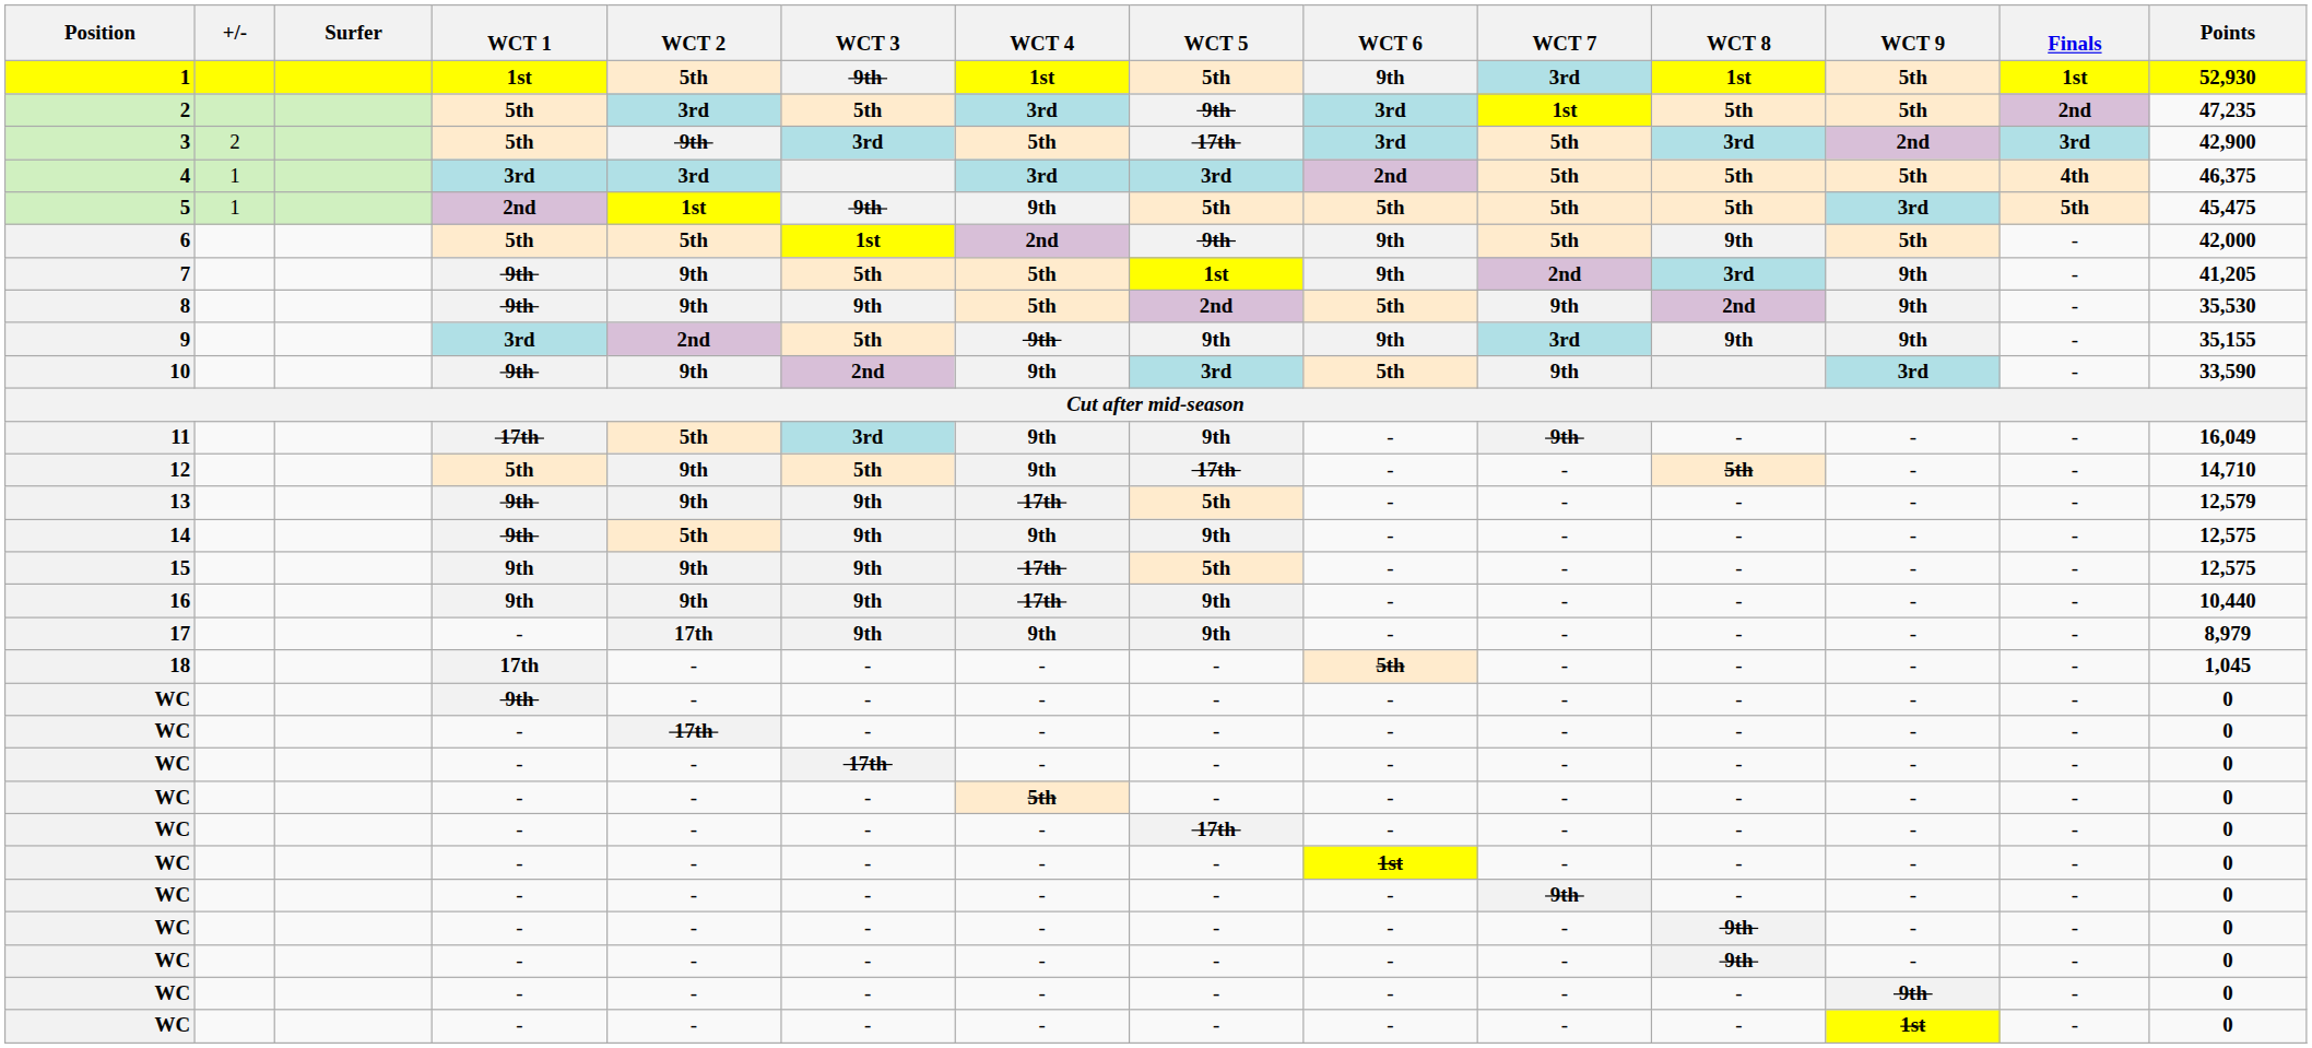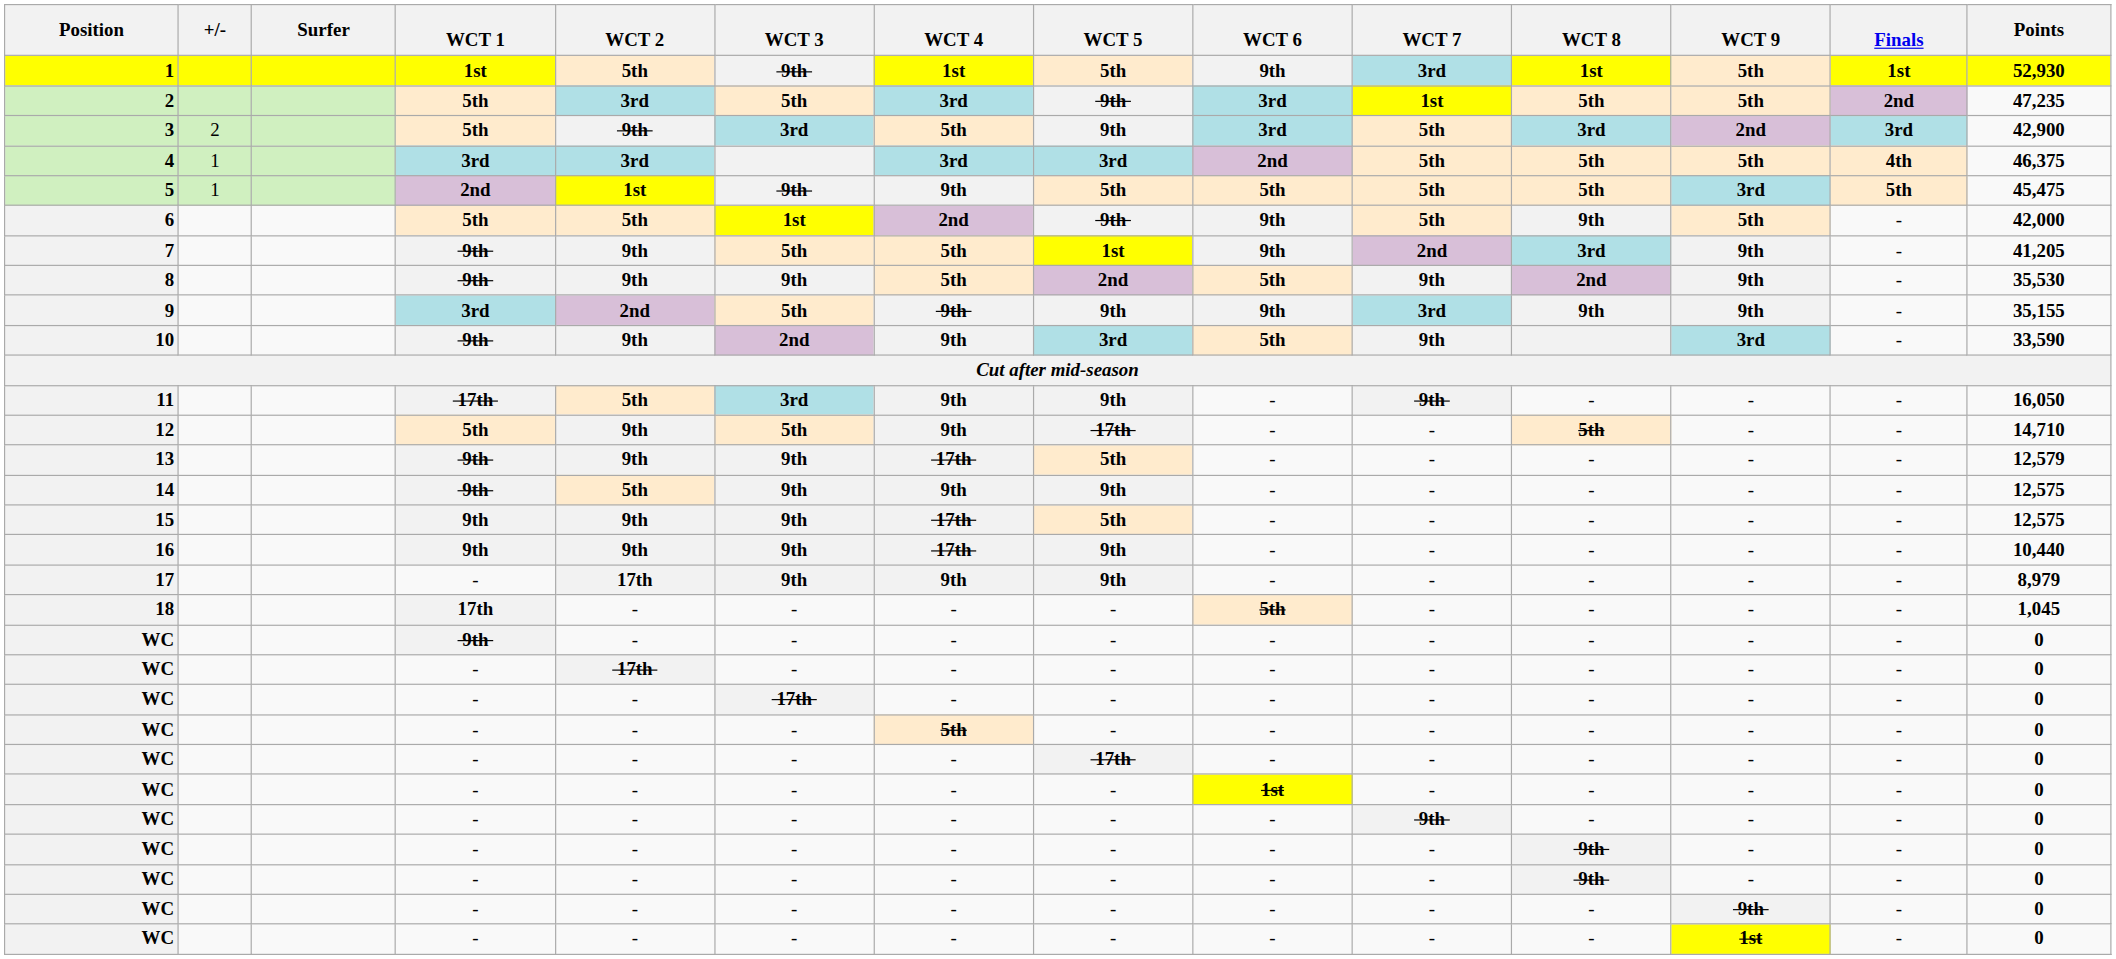3 | WCT 5: 17th -> 9th
11 | Points: 16,049 -> 16,050
